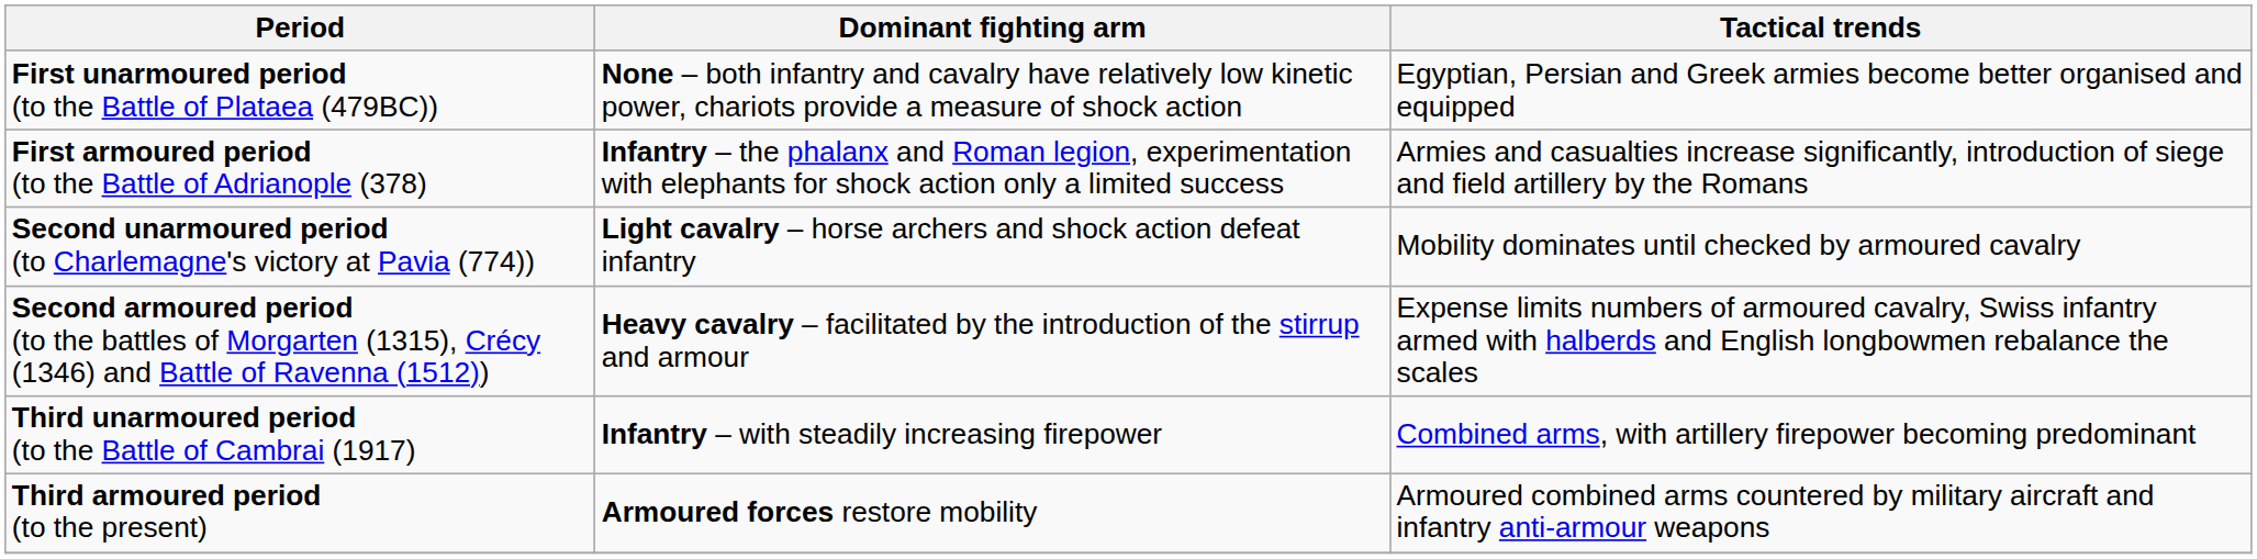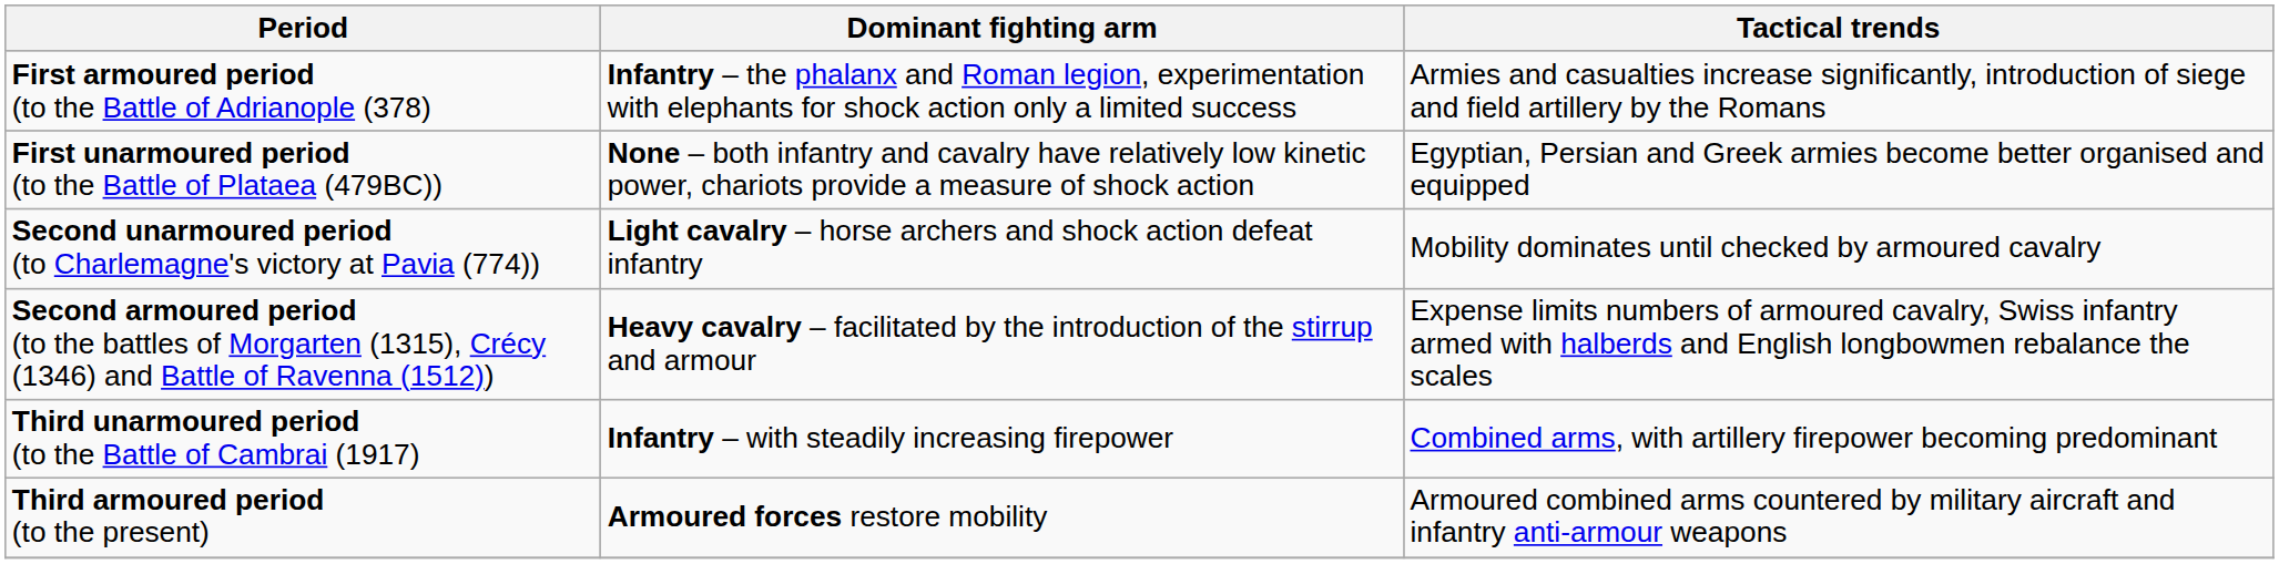rows swapped: First unarmoured period (to the Battle of Plataea (479BC)) <-> First armoured period (to the Battle of Adrianople (378)
